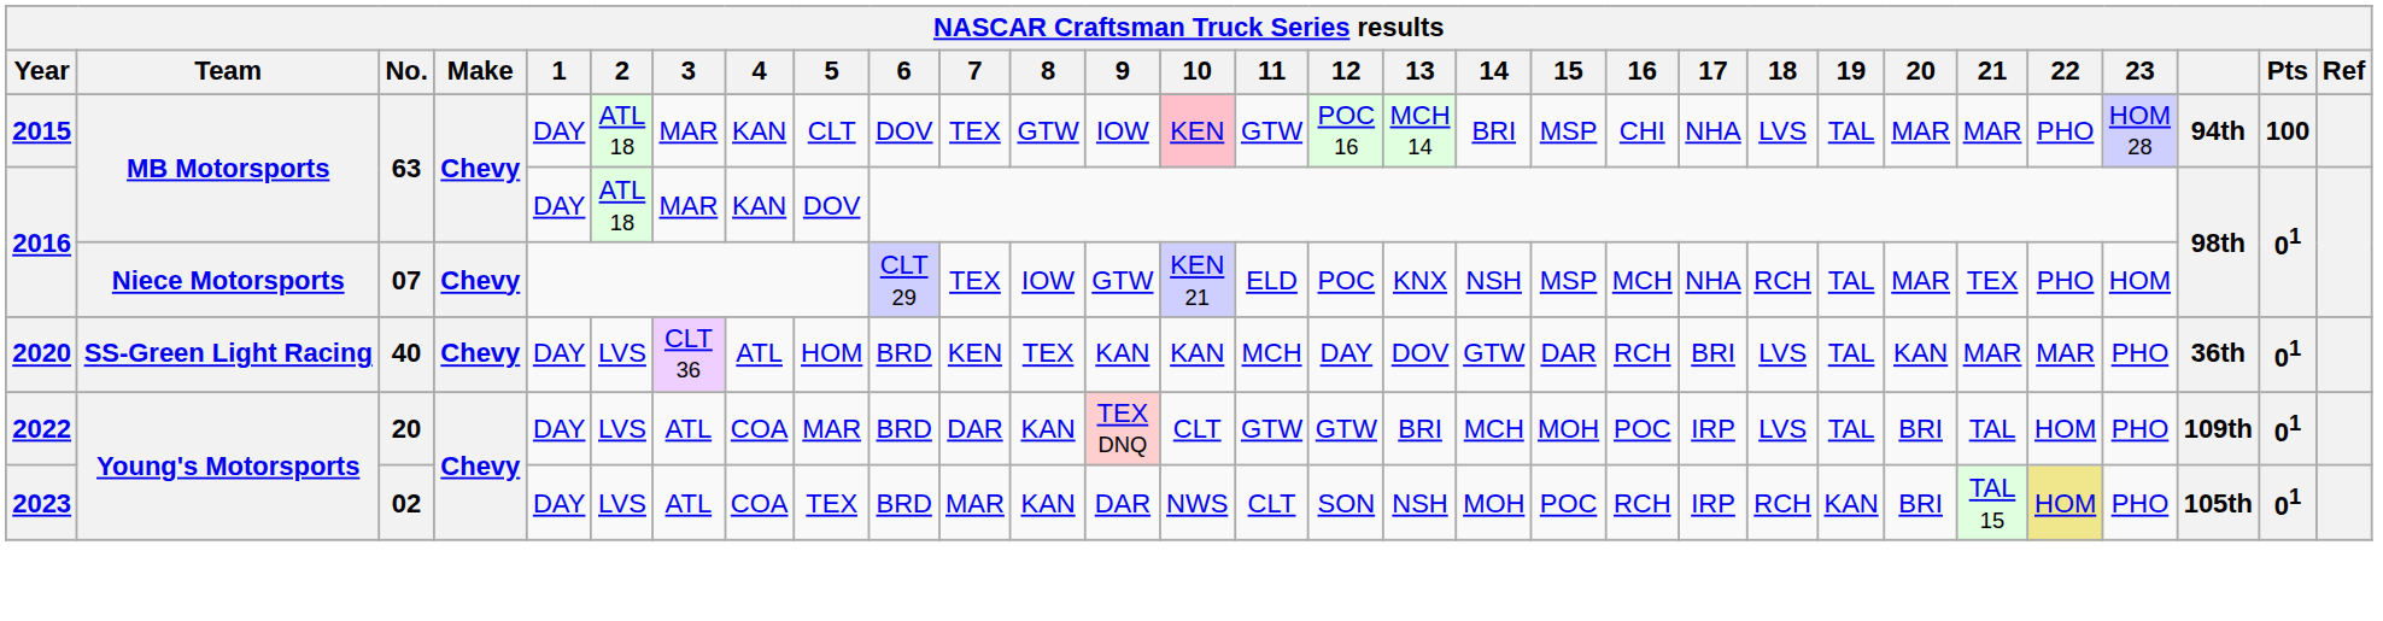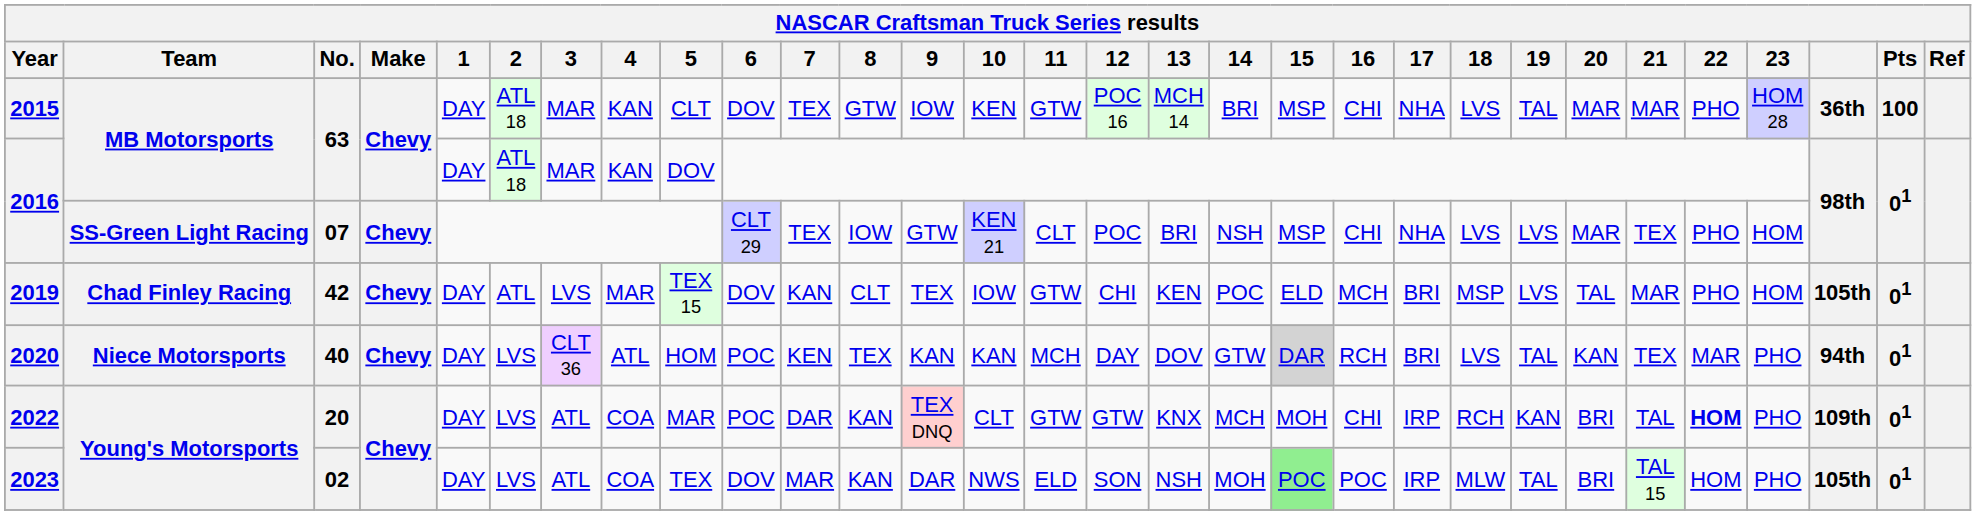2015 | 10: pink background -> no background
2015 | column 28: 94th -> 36th
2016 / 07 | Team: Niece Motorsports -> SS-Green Light Racing
2016 / 07 | 11: ELD -> CLT
2016 / 07 | 13: KNX -> BRI
2016 / 07 | 16: MCH -> CHI
2016 / 07 | 18: RCH -> LVS
2016 / 07 | 19: TAL -> LVS
+ row: 2019 | Chad Finley Racing | 42 | Chevy | DAY | ATL | LVS | MAR | TEX 15 | DOV | KAN | CLT | TEX | IOW | GTW | CHI | KEN | POC | ELD | MCH | BRI | MSP | LVS | TAL | MAR | PHO | HOM | 105th | 01
2020 | Team: SS-Green Light Racing -> Niece Motorsports
2020 | 6: BRD -> POC
2020 | 15: no background -> lightgrey background
2020 | 21: MAR -> TEX
2020 | column 28: 36th -> 94th
2022 | 6: BRD -> POC
2022 | 13: BRI -> KNX
2022 | 16: POC -> CHI
2022 | 18: LVS -> RCH
2022 | 19: TAL -> KAN
2022 | 22: normal -> bold
2023 | 6: BRD -> DOV
2023 | 11: CLT -> ELD
2023 | 15: no background -> lightgreen background
2023 | 16: RCH -> POC
2023 | 18: RCH -> MLW
2023 | 19: KAN -> TAL
2023 | 22: khaki background -> no background
